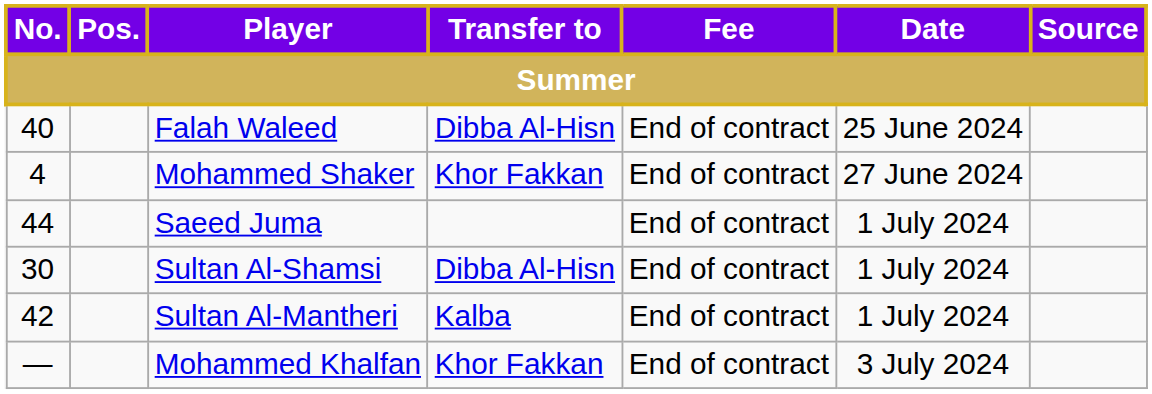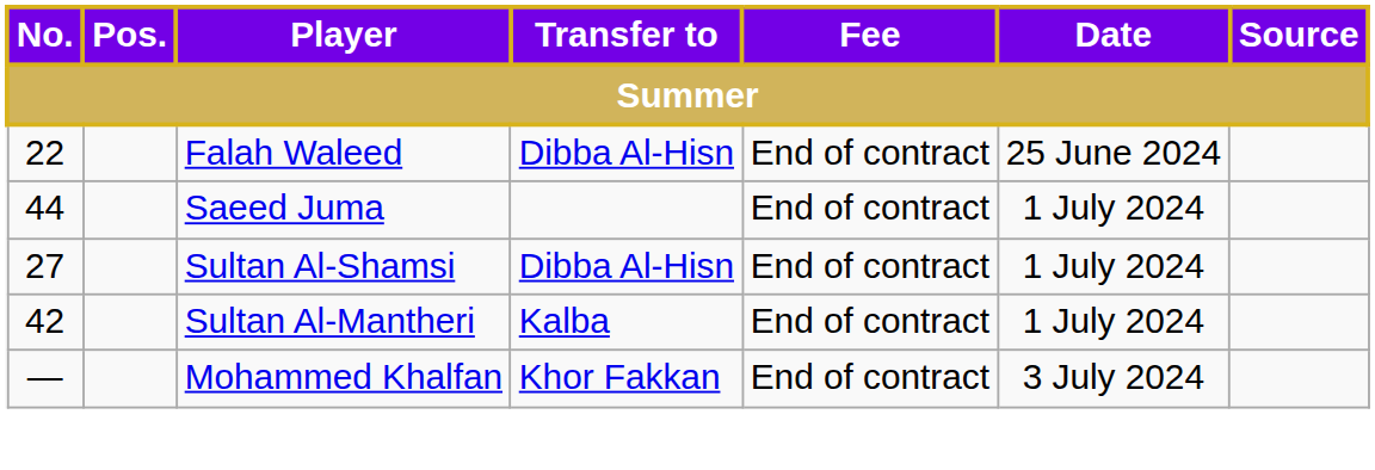Falah Waleed | No.: 40 -> 22
- row: 4 | Mohammed Shaker | Khor Fakkan | End of contract | 27 June 2024
Sultan Al-Shamsi | No.: 30 -> 27
